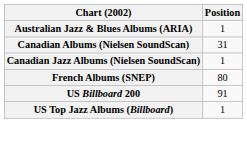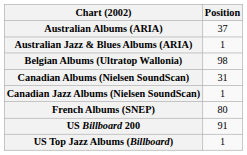+ row: Australian Albums (ARIA) | 37
+ row: Belgian Albums (Ultratop Wallonia) | 98
